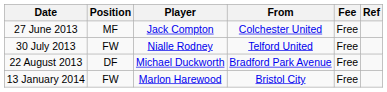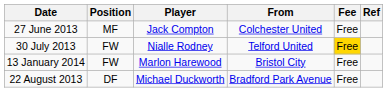30 July 2013 | Fee: no background -> gold background
rows swapped: 22 August 2013 <-> 13 January 2014
